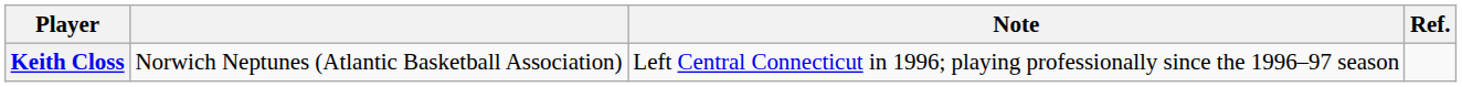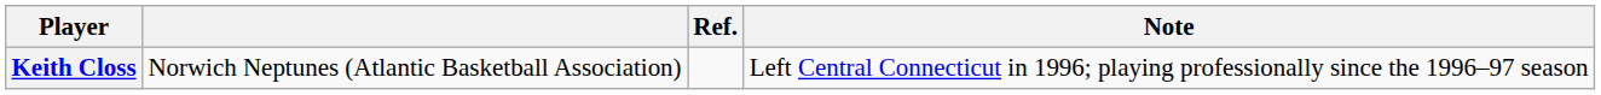columns swapped: Note <-> Ref.
